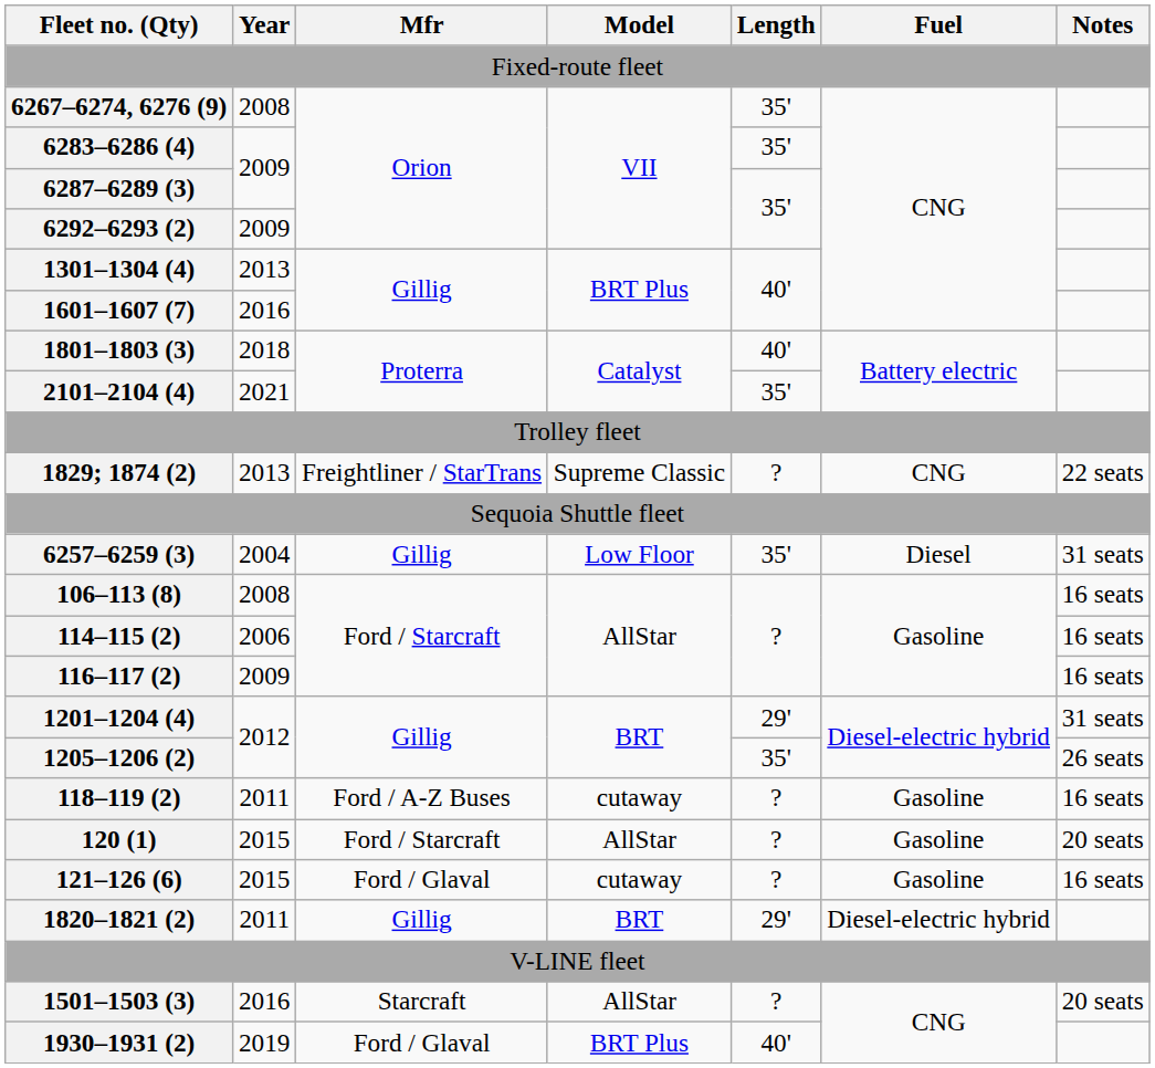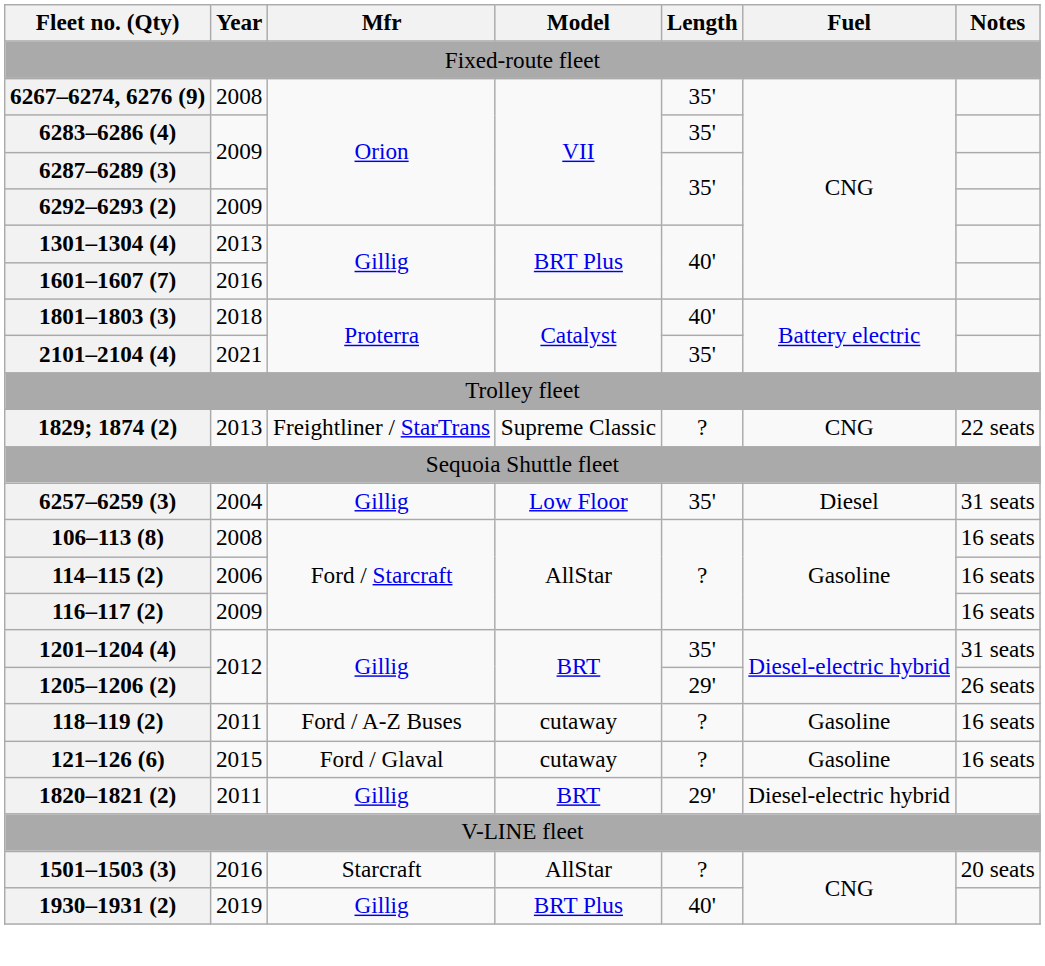1201–1204 (4) | Length: 29' -> 35'
1205–1206 (2) | Length: 35' -> 29'
- row: 120 (1) | 2015 | Ford / Starcraft | AllStar | ? | Gasoline | 20 seats
1930–1931 (2) | Mfr: Ford / Glaval -> Gillig
